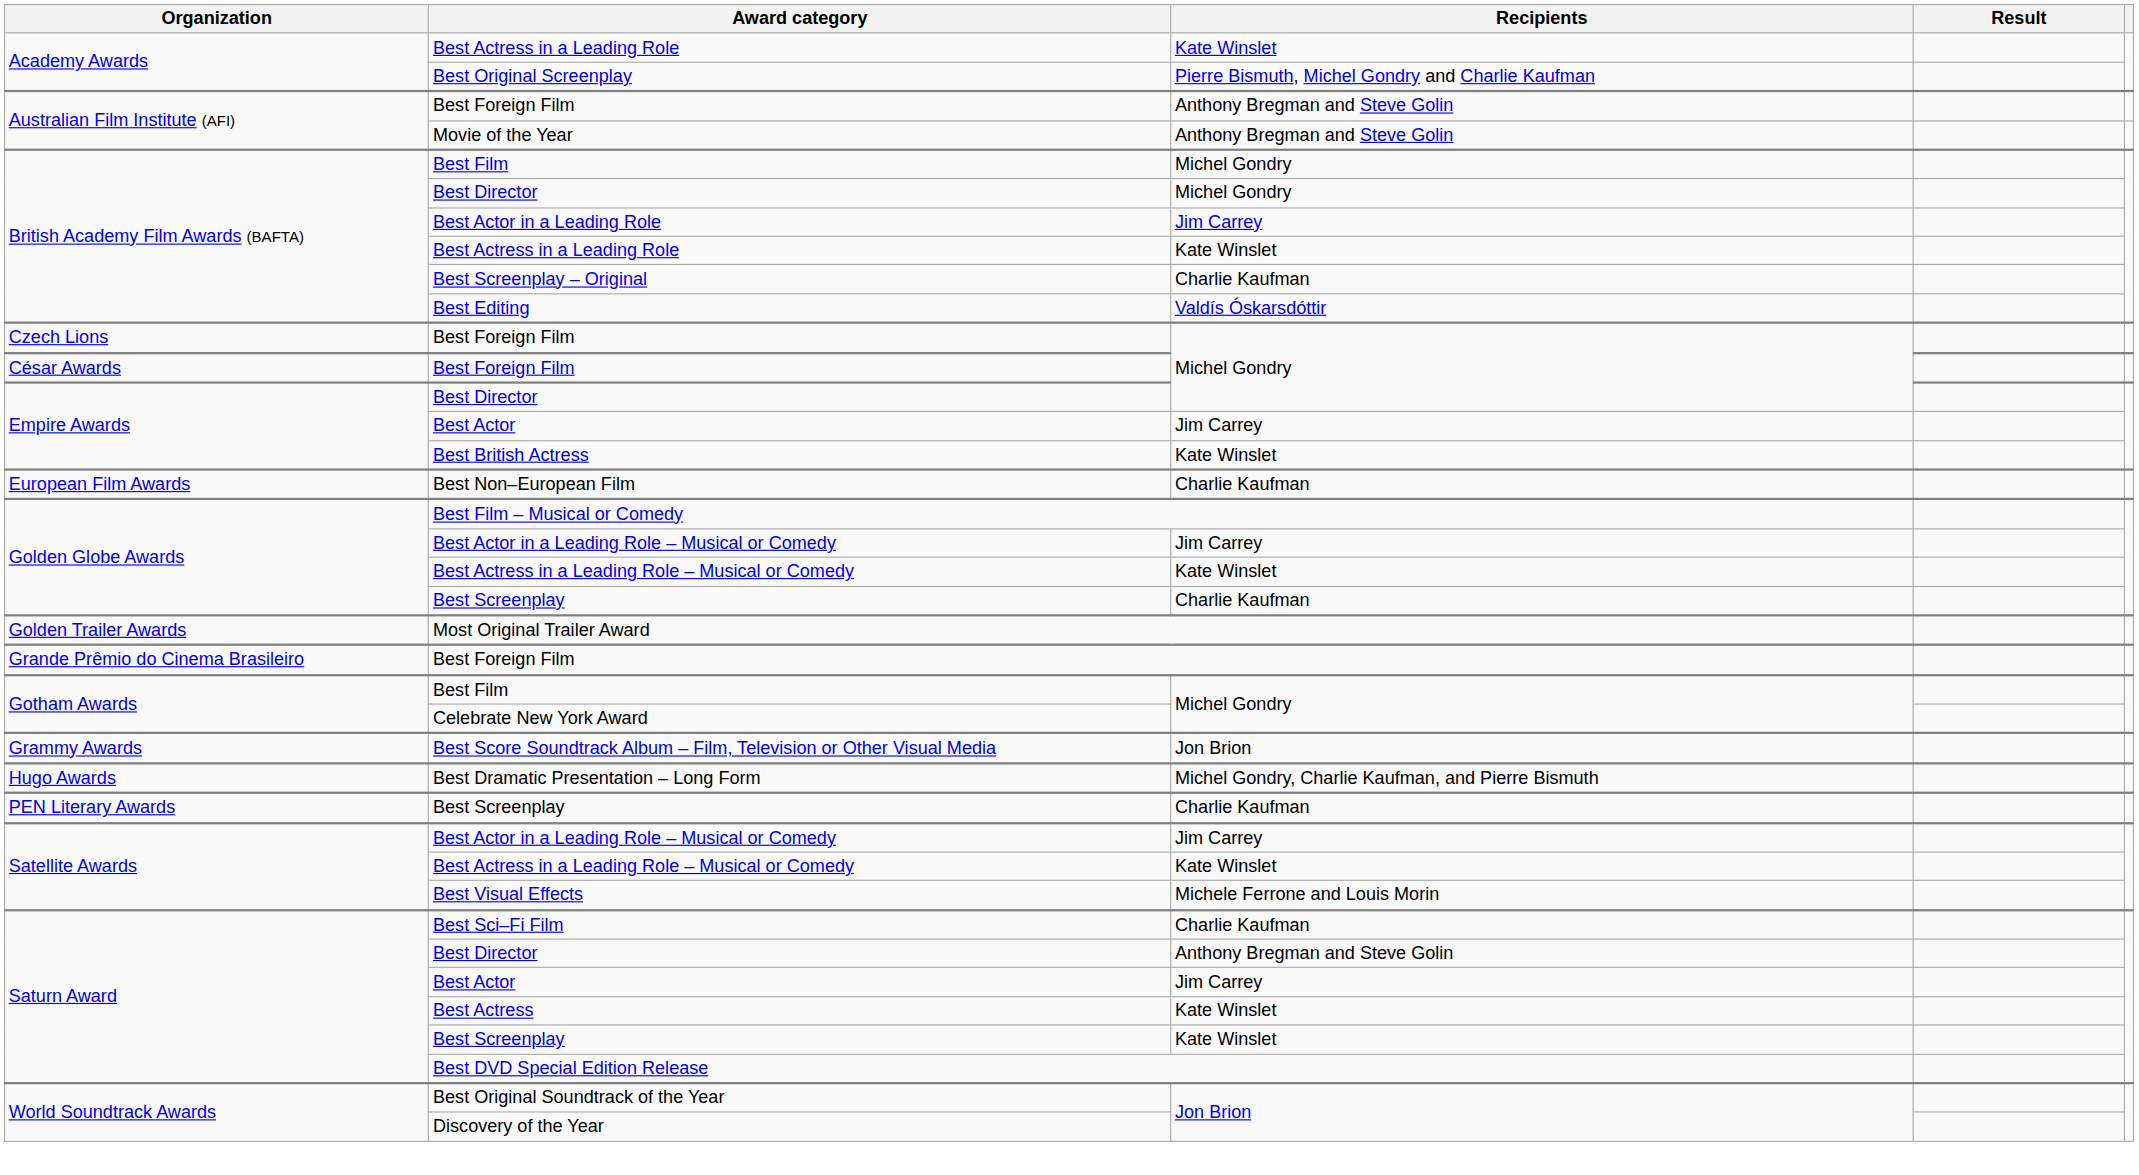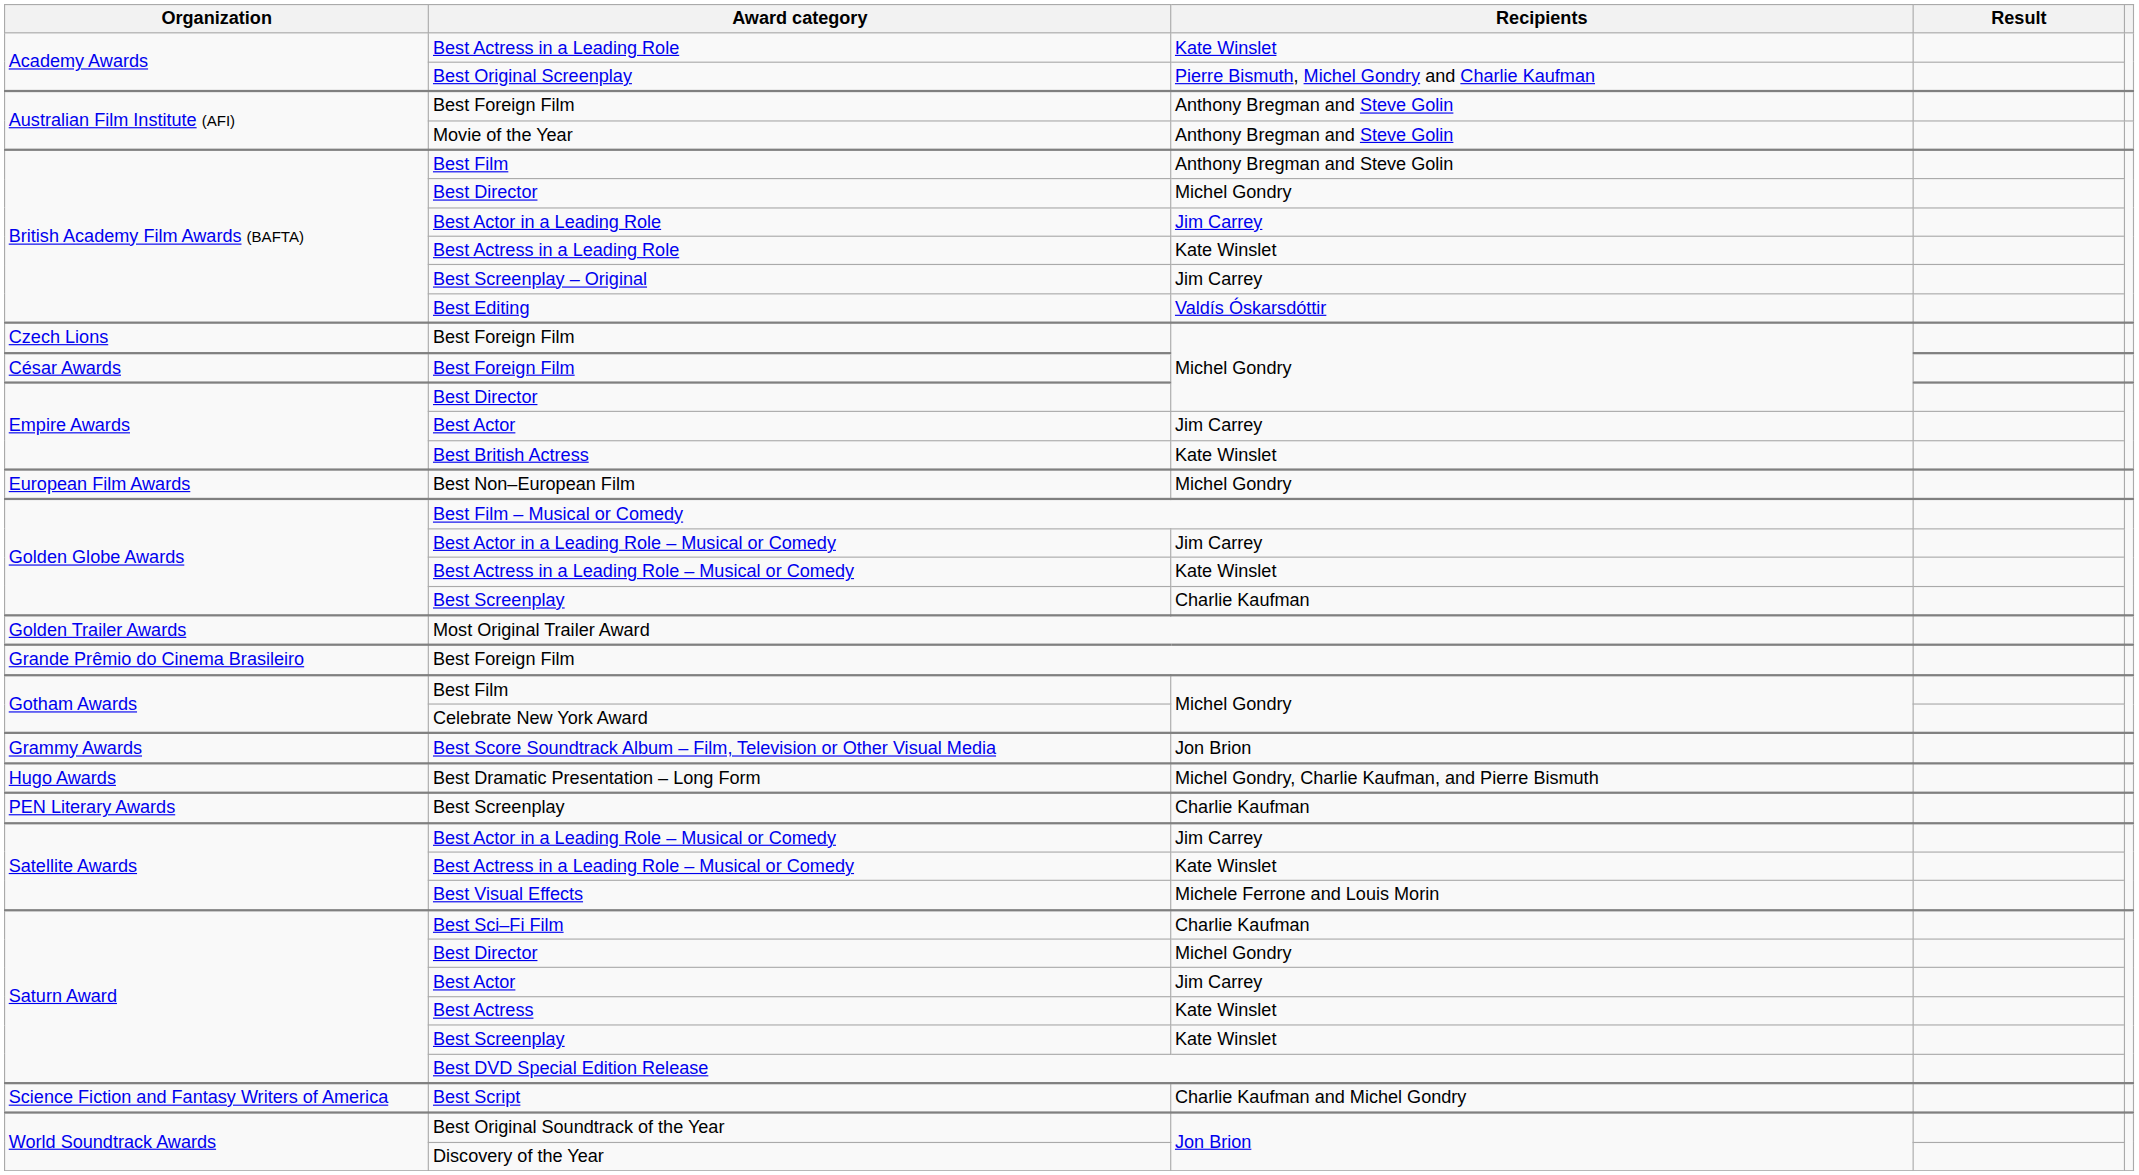British Academy Film Awards (BAFTA) / Best Film | Recipients: Michel Gondry -> Anthony Bregman and Steve Golin
Best Screenplay – Original | Recipients: Charlie Kaufman -> Jim Carrey
Best Non–European Film | Recipients: Charlie Kaufman -> Michel Gondry
Saturn Award / Best Director | Recipients: Anthony Bregman and Steve Golin -> Michel Gondry
+ row: Science Fiction and Fantasy Writers of America | Best Script | Charlie Kaufman and Michel Gondry
